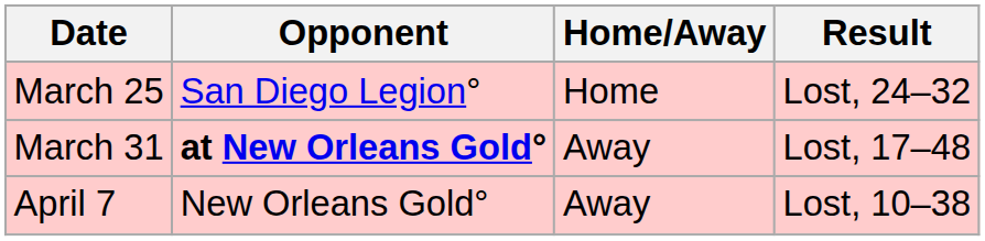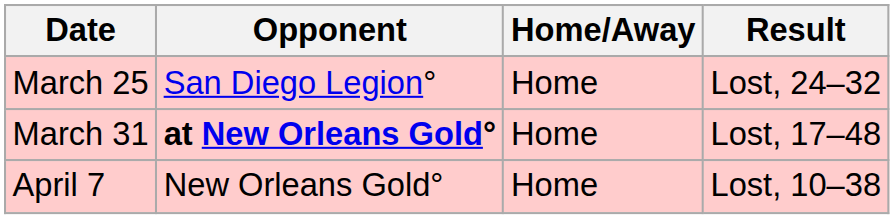March 31 | Home/Away: Away -> Home
April 7 | Home/Away: Away -> Home
